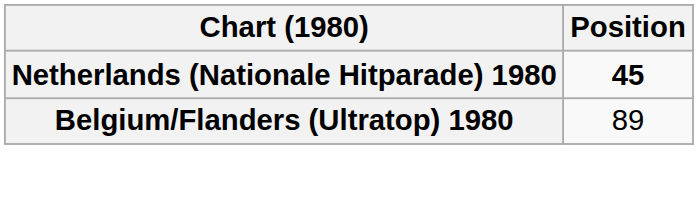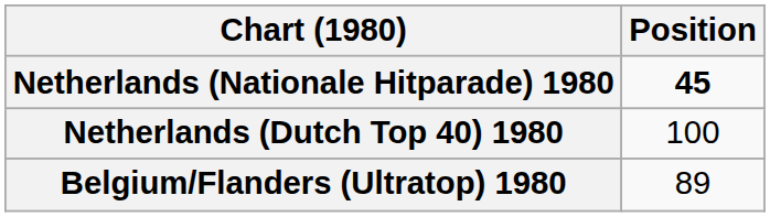+ row: Netherlands (Dutch Top 40) 1980 | 100
